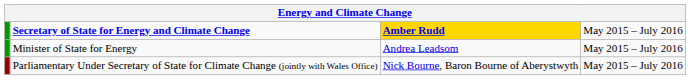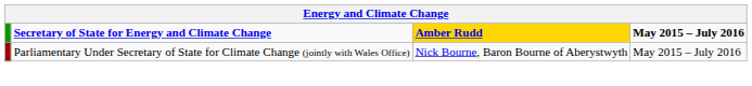Secretary of State for Energy and Climate Change | column 4: normal -> bold
- row: Minister of State for Energy | Andrea Leadsom | May 2015 – July 2016
